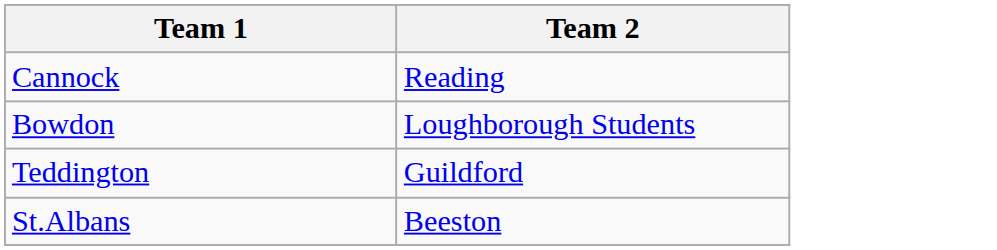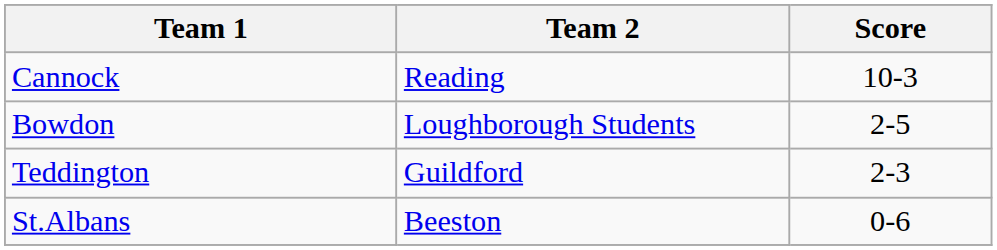+ column: Score | 10-3 | 2-5 | 2-3 | 0-6
